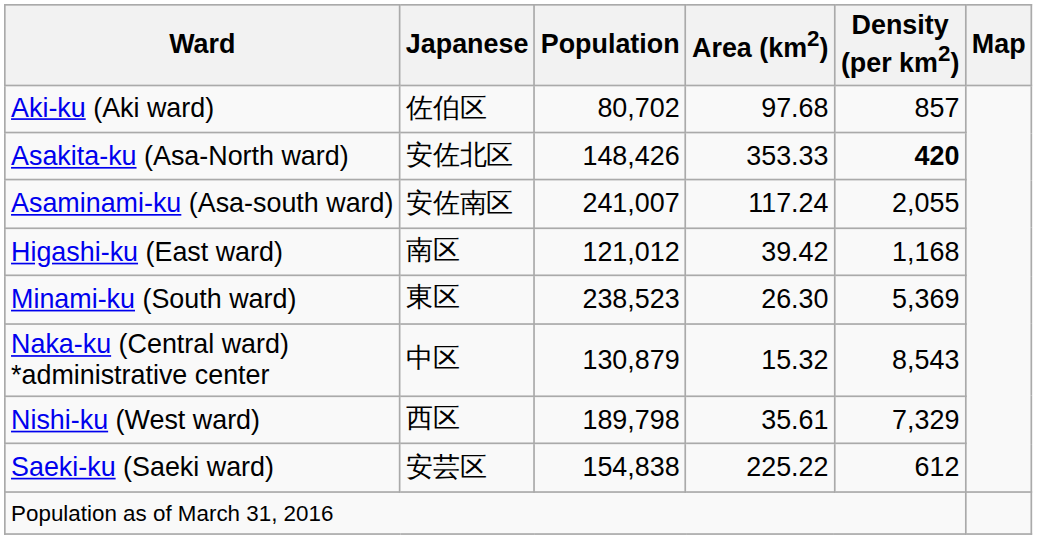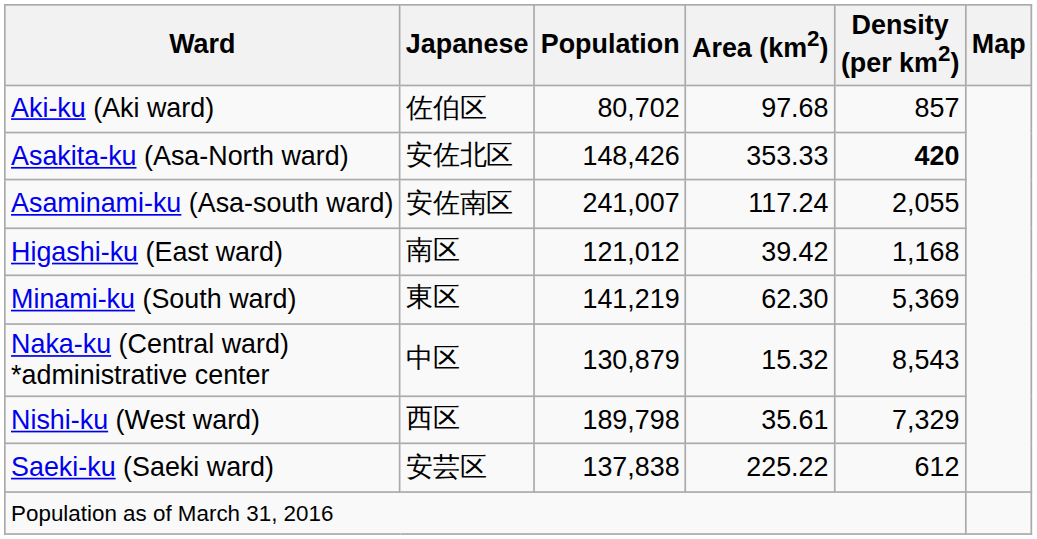Minami-ku (South ward) | Population: 238,523 -> 141,219
Minami-ku (South ward) | Area (km2): 26.30 -> 62.30
Saeki-ku (Saeki ward) | Population: 154,838 -> 137,838
